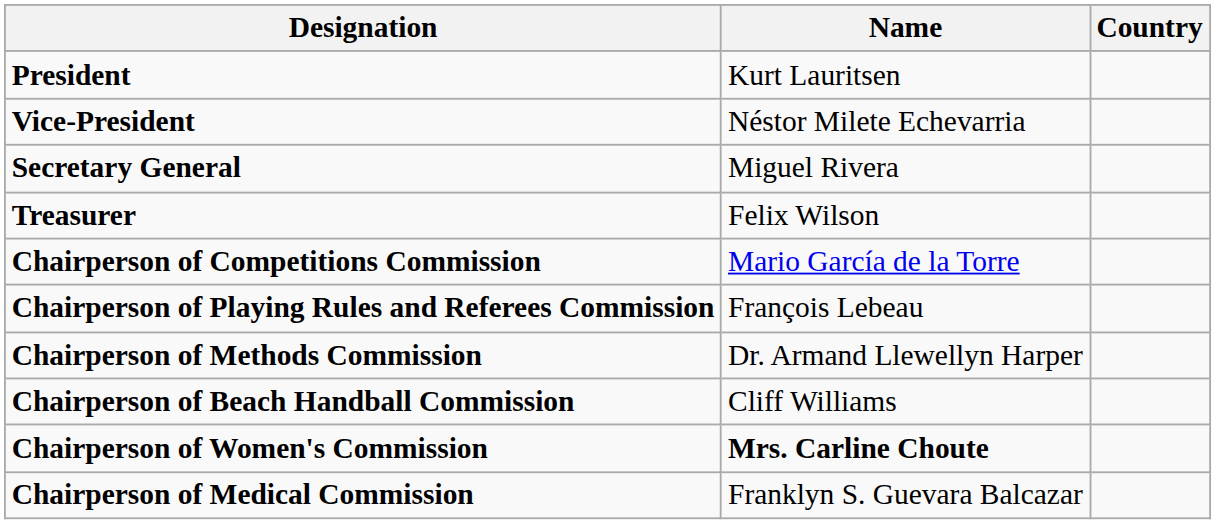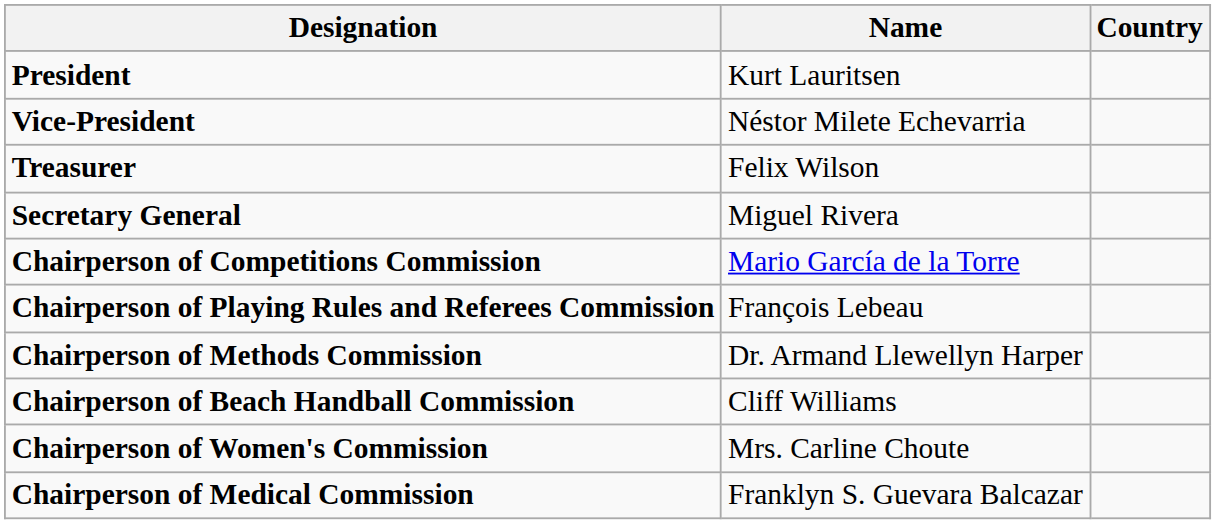rows swapped: Secretary General <-> Treasurer
Chairperson of Women's Commission | Name: bold -> normal
